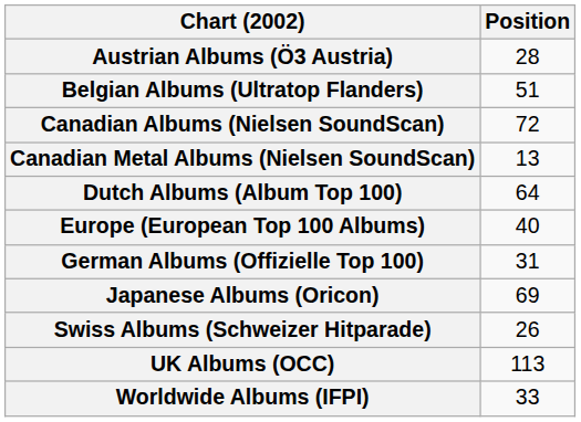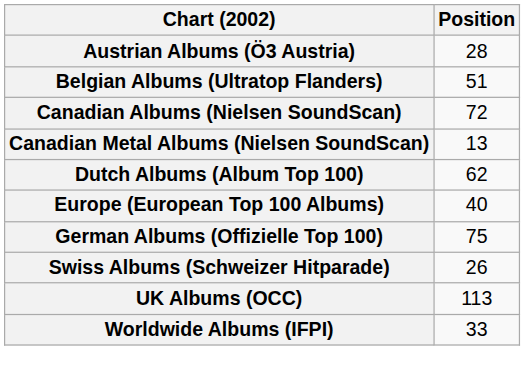Dutch Albums (Album Top 100) | Position: 64 -> 62
German Albums (Offizielle Top 100) | Position: 31 -> 75
- row: Japanese Albums (Oricon) | 69
